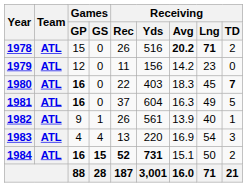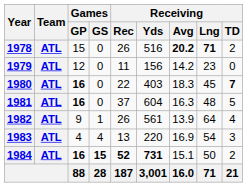1981 | Receiving / Lng: 49 -> 48
1982 | Receiving / Lng: 40 -> 64
1982 | Receiving / TD: 1 -> 4
